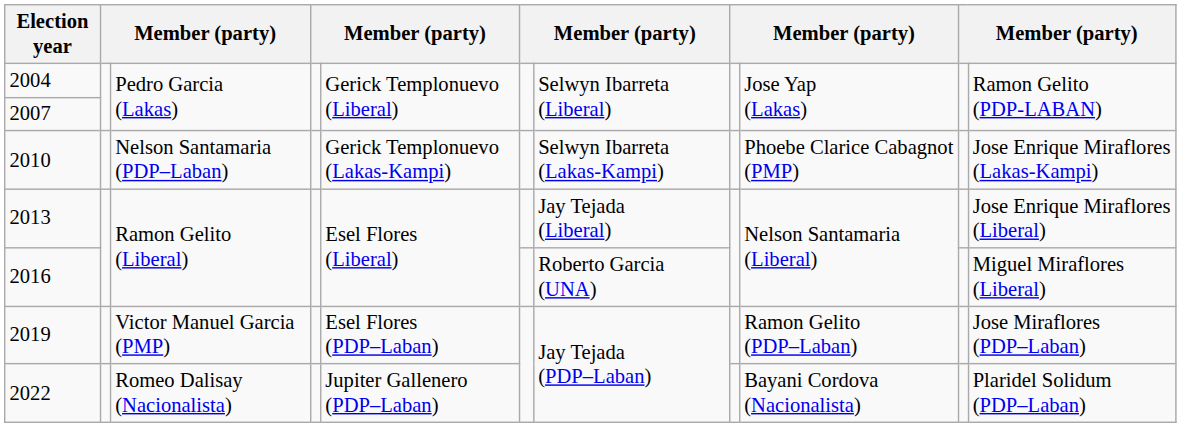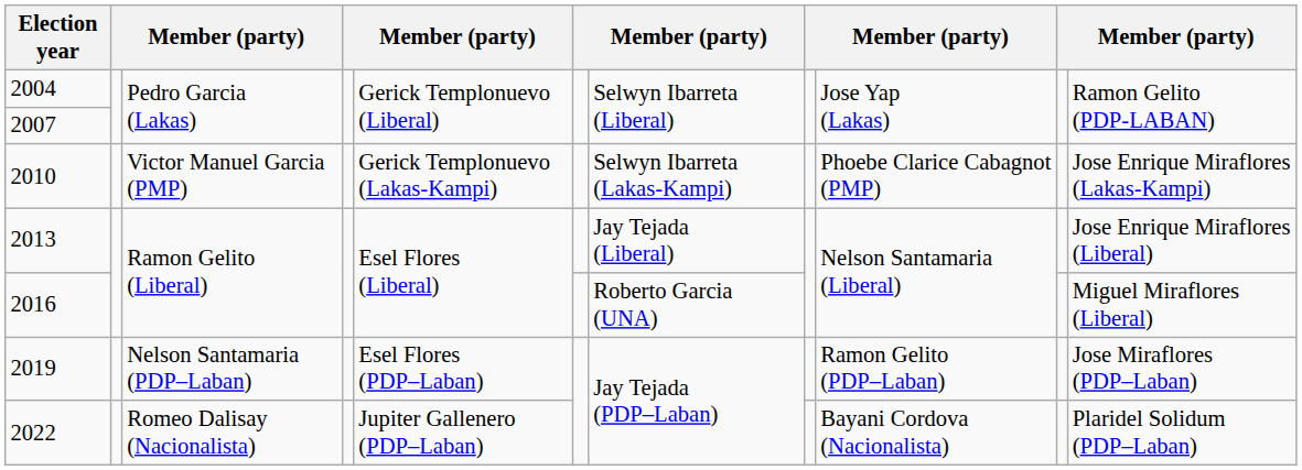2010 | column 3: Nelson Santamaria (PDP–Laban) -> Victor Manuel Garcia (PMP)
2019 | column 3: Victor Manuel Garcia (PMP) -> Nelson Santamaria (PDP–Laban)
